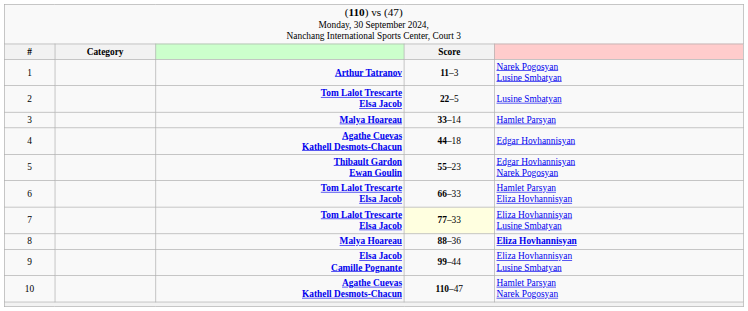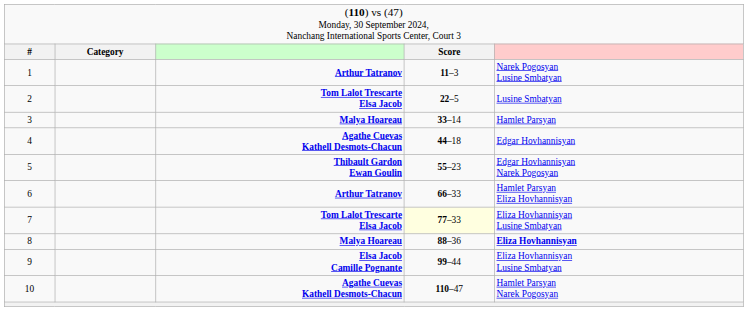6 | column 3: Tom Lalot Trescarte Elsa Jacob -> Arthur Tatranov
